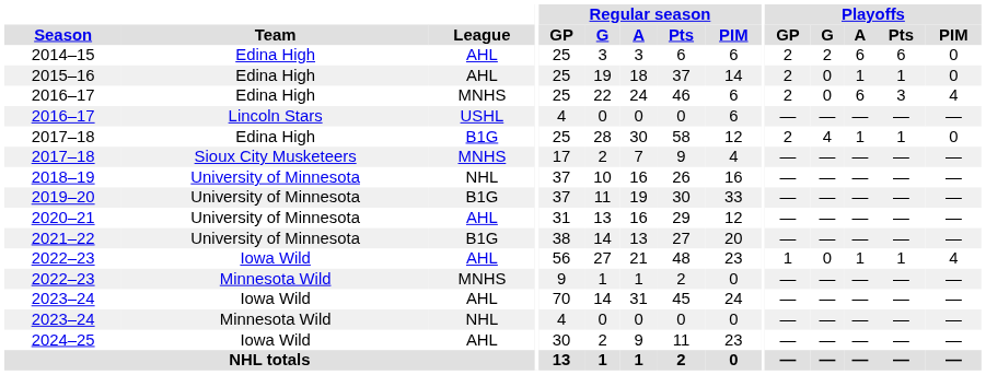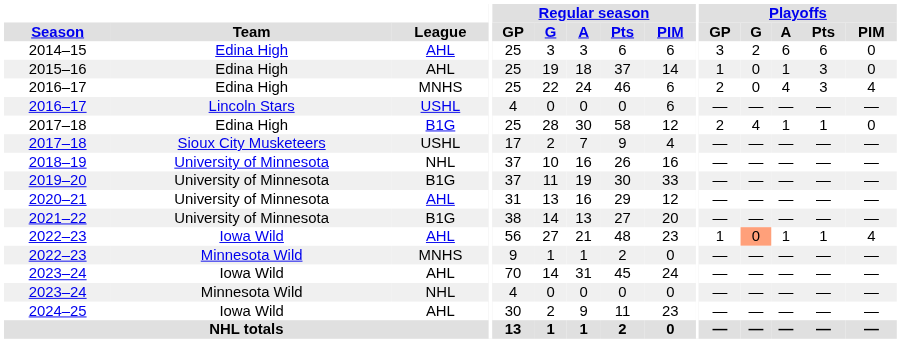2014–15 | Playoffs / GP: 2 -> 3
2015–16 | Playoffs / GP: 2 -> 1
2015–16 | Playoffs / Pts: 1 -> 3
2016–17 / Edina High | Playoffs / A: 6 -> 4
2017–18 / Sioux City Musketeers | League: MNHS -> USHL
2022–23 / Iowa Wild | Playoffs / G: no background -> lightsalmon background
